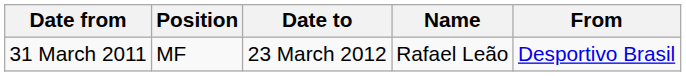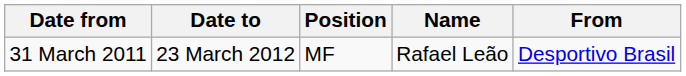columns swapped: Date to <-> Position
